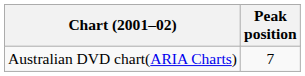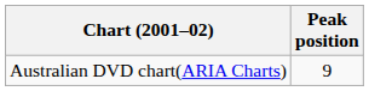Australian DVD chart(ARIA Charts) | Peak position: 7 -> 9
